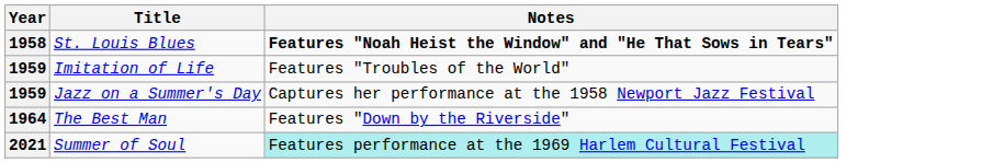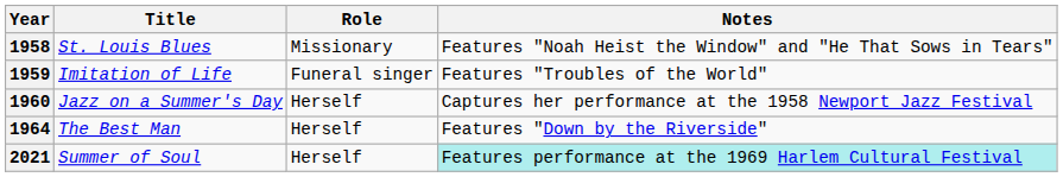+ column: Role | Missionary | Funeral singer | Herself | Herself | Herself
St. Louis Blues | Notes: bold -> normal
Jazz on a Summer's Day | Year: 1959 -> 1960
